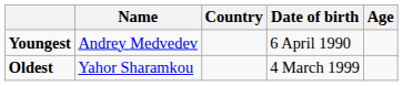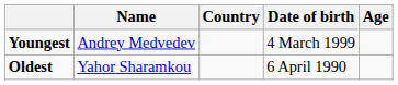Youngest | Date of birth: 6 April 1990 -> 4 March 1999
Oldest | Date of birth: 4 March 1999 -> 6 April 1990
